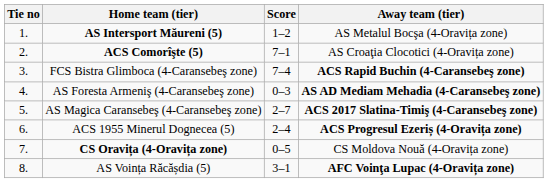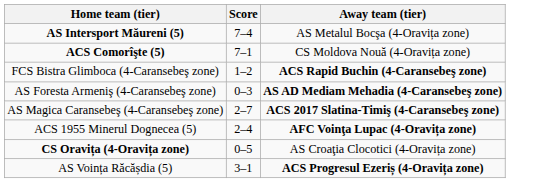- column: Tie no | 1. | 2. | 3. | 4. | 5. | 6. | 7. | 8.
AS Intersport Măureni (5) | Score: 1–2 -> 7–4
ACS Comorîşte (5) | Away team (tier): AS Croaţia Clocotici (4-Oravița zone) -> CS Moldova Nouă (4-Oravița zone)
FCS Bistra Glimboca (4-Caransebeş zone) | Score: 7–4 -> 1–2
ACS 1955 Minerul Dognecea (5) | Away team (tier): ACS Progresul Ezeriș (4-Oravița zone) -> AFC Voinţa Lupac (4-Oravița zone)
CS Oravița (4-Oravița zone) | Away team (tier): CS Moldova Nouă (4-Oravița zone) -> AS Croaţia Clocotici (4-Oravița zone)
AS Voința Răcășdia (5) | Away team (tier): AFC Voinţa Lupac (4-Oravița zone) -> ACS Progresul Ezeriș (4-Oravița zone)
